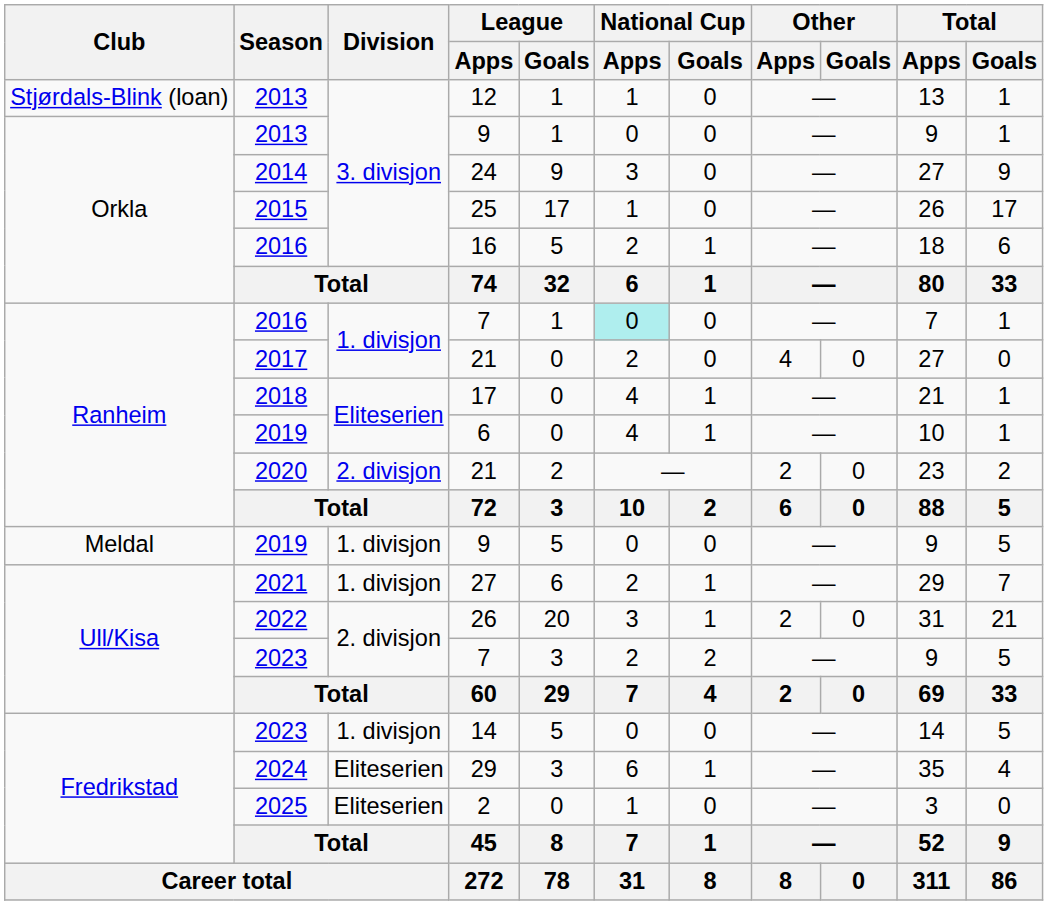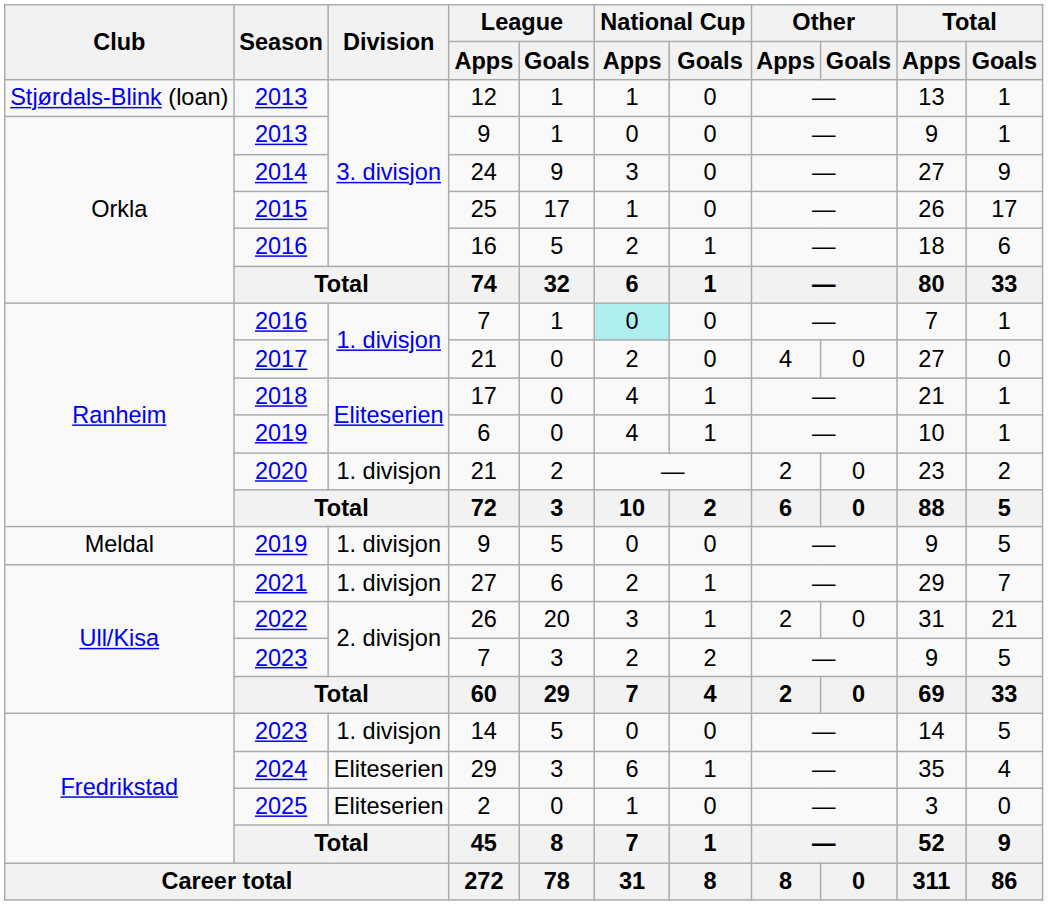2020 / 21 | Division: 2. divisjon -> 1. divisjon
